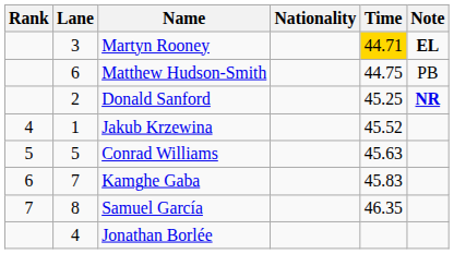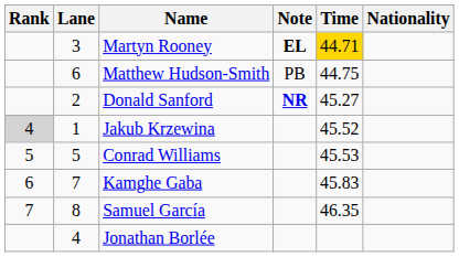columns swapped: Nationality <-> Note
Donald Sanford | Time: 45.25 -> 45.27
Jakub Krzewina | Rank: no background -> lightgrey background
Conrad Williams | Time: 45.63 -> 45.53
